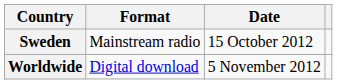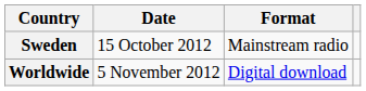columns swapped: Date <-> Format
